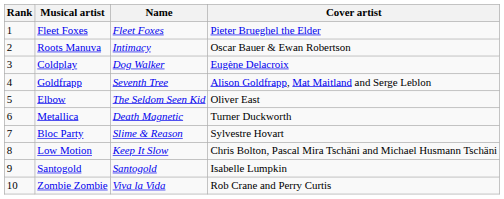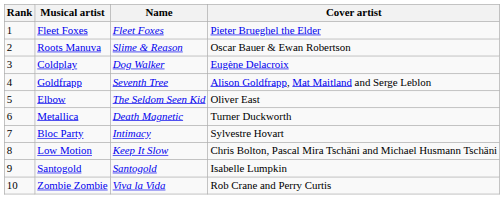Roots Manuva | Name: Intimacy -> Slime & Reason
Bloc Party | Name: Slime & Reason -> Intimacy
